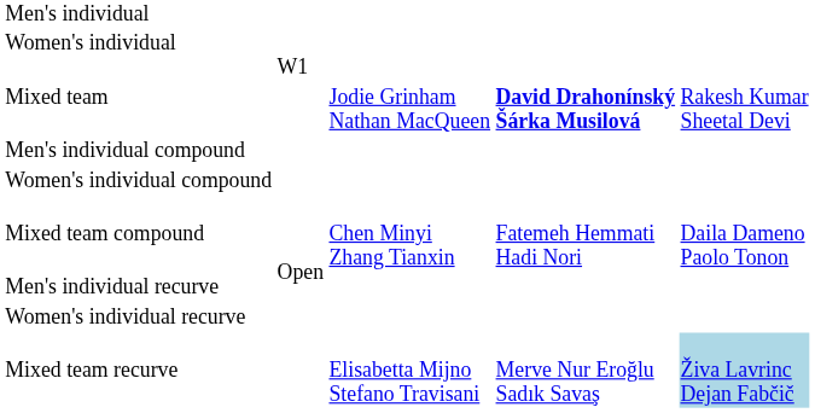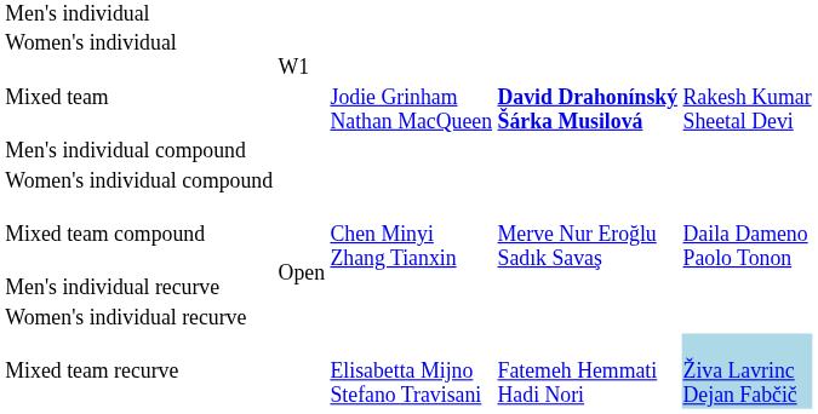Mixed team compound | column 4: Fatemeh Hemmati Hadi Nori -> Merve Nur Eroğlu Sadık Savaş
Mixed team recurve | column 4: Merve Nur Eroğlu Sadık Savaş -> Fatemeh Hemmati Hadi Nori
